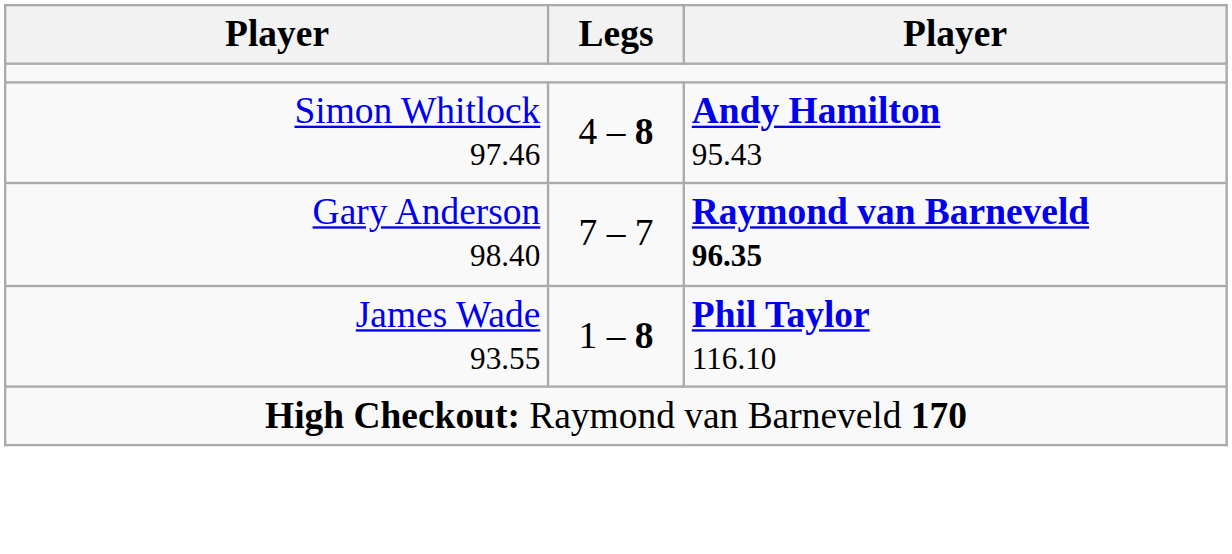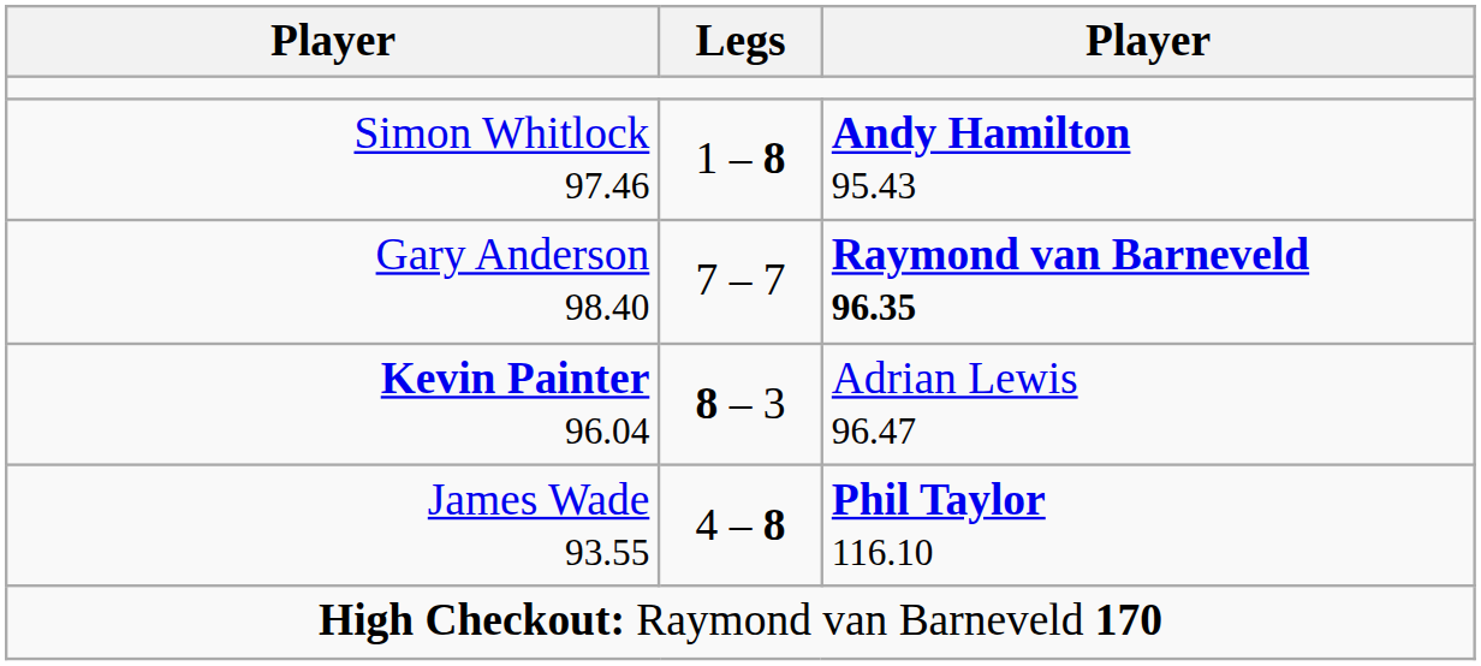Simon Whitlock 97.46 | Legs: 4 – 8 -> 1 – 8
+ row: Kevin Painter 96.04 | 8 – 3 | Adrian Lewis 96.47
James Wade 93.55 | Legs: 1 – 8 -> 4 – 8
